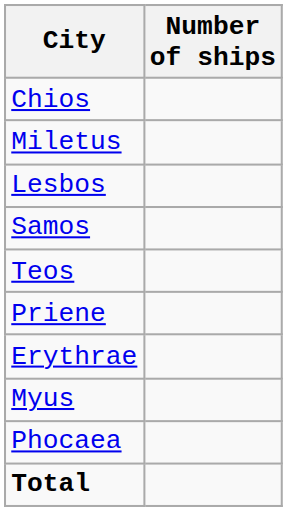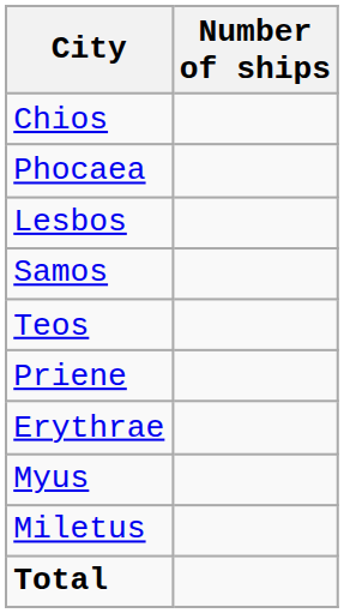rows swapped: Miletus <-> Phocaea
